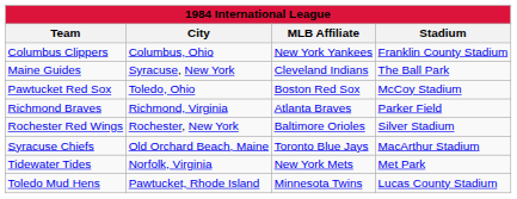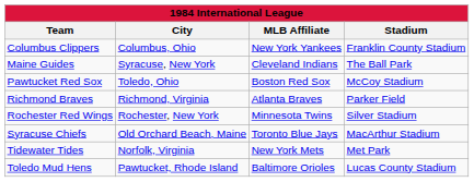Rochester Red Wings | MLB Affiliate: Baltimore Orioles -> Minnesota Twins
Toledo Mud Hens | MLB Affiliate: Minnesota Twins -> Baltimore Orioles
